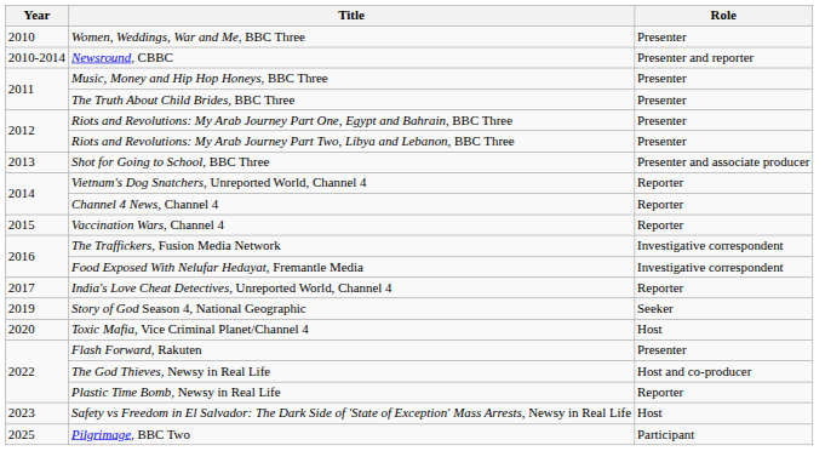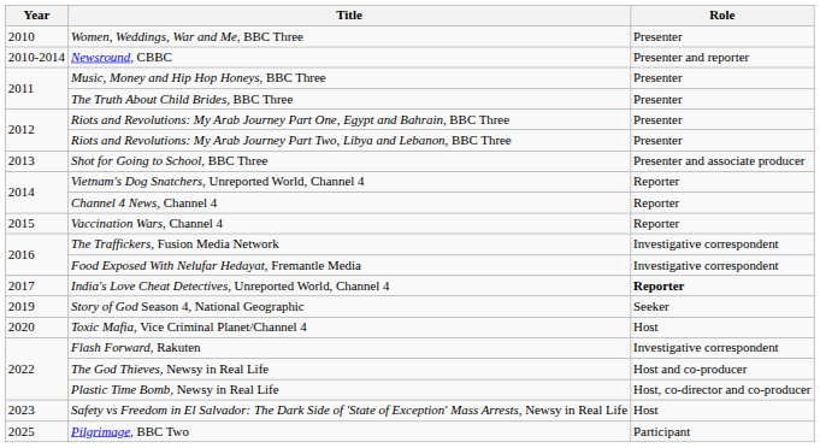India's Love Cheat Detectives, Unreported World, Channel 4 | Role: normal -> bold
Flash Forward, Rakuten | Role: Presenter -> Investigative correspondent
Plastic Time Bomb, Newsy in Real Life | Role: Reporter -> Host, co-director and co-producer
